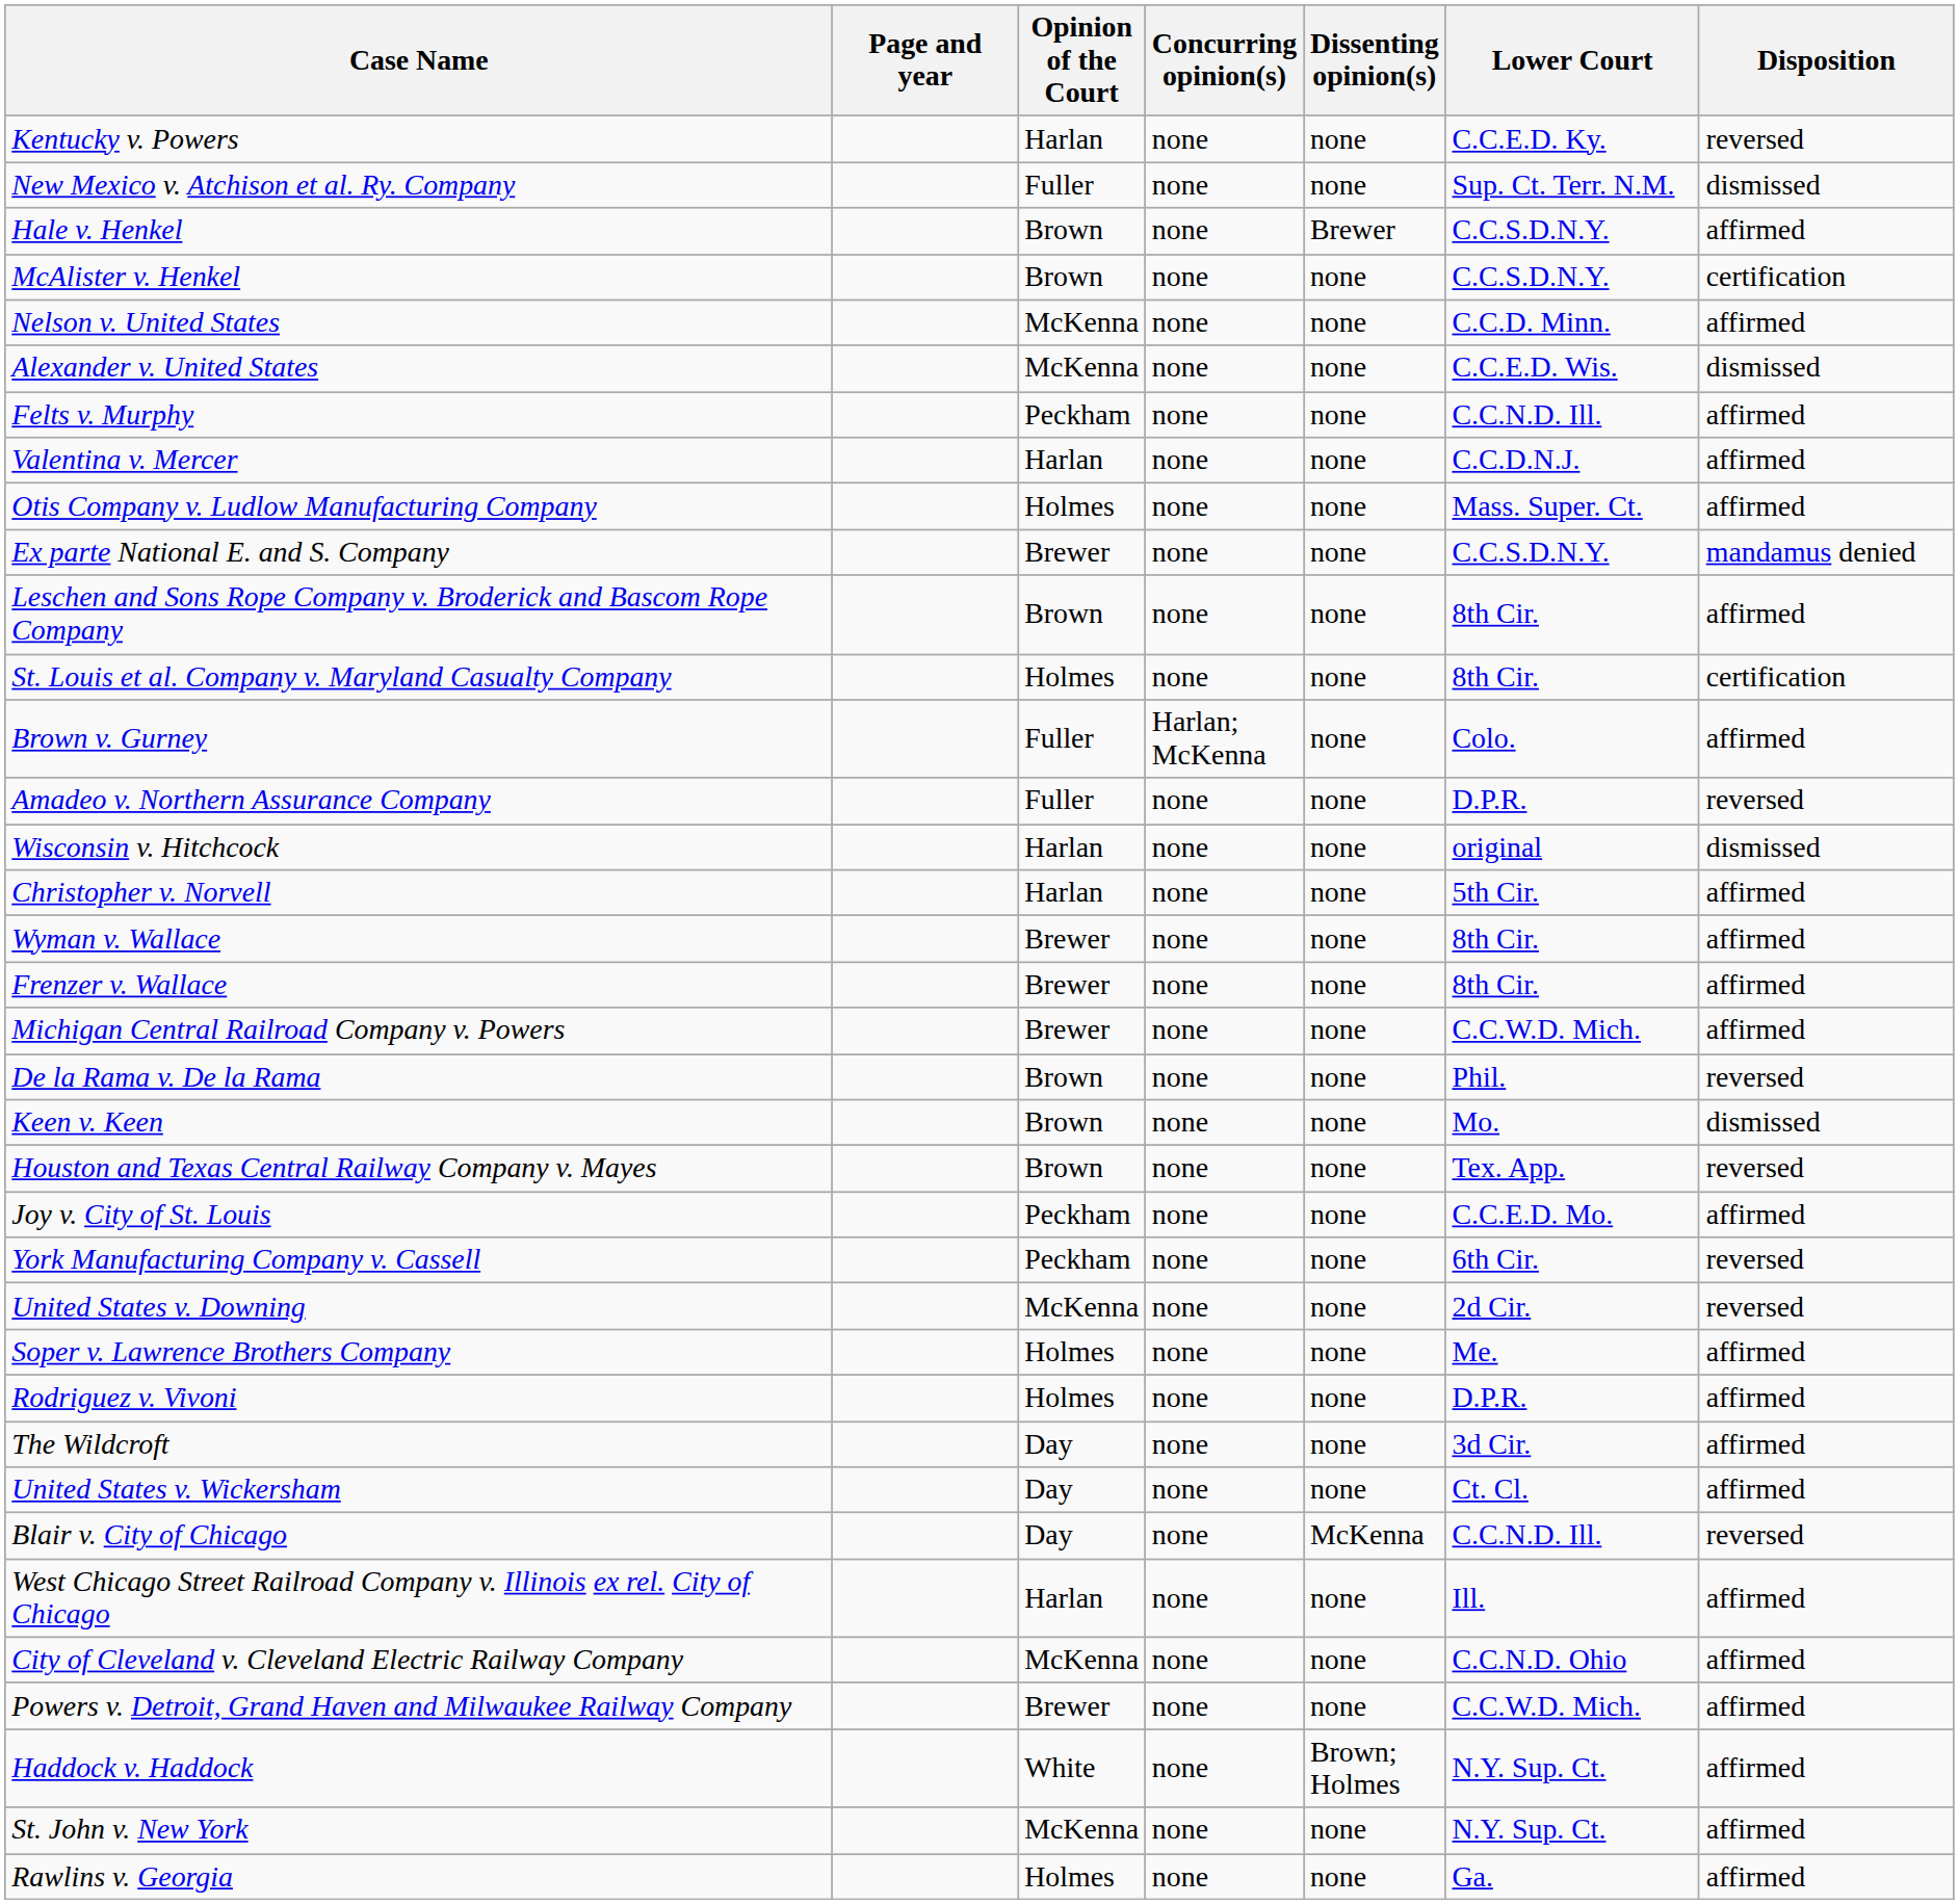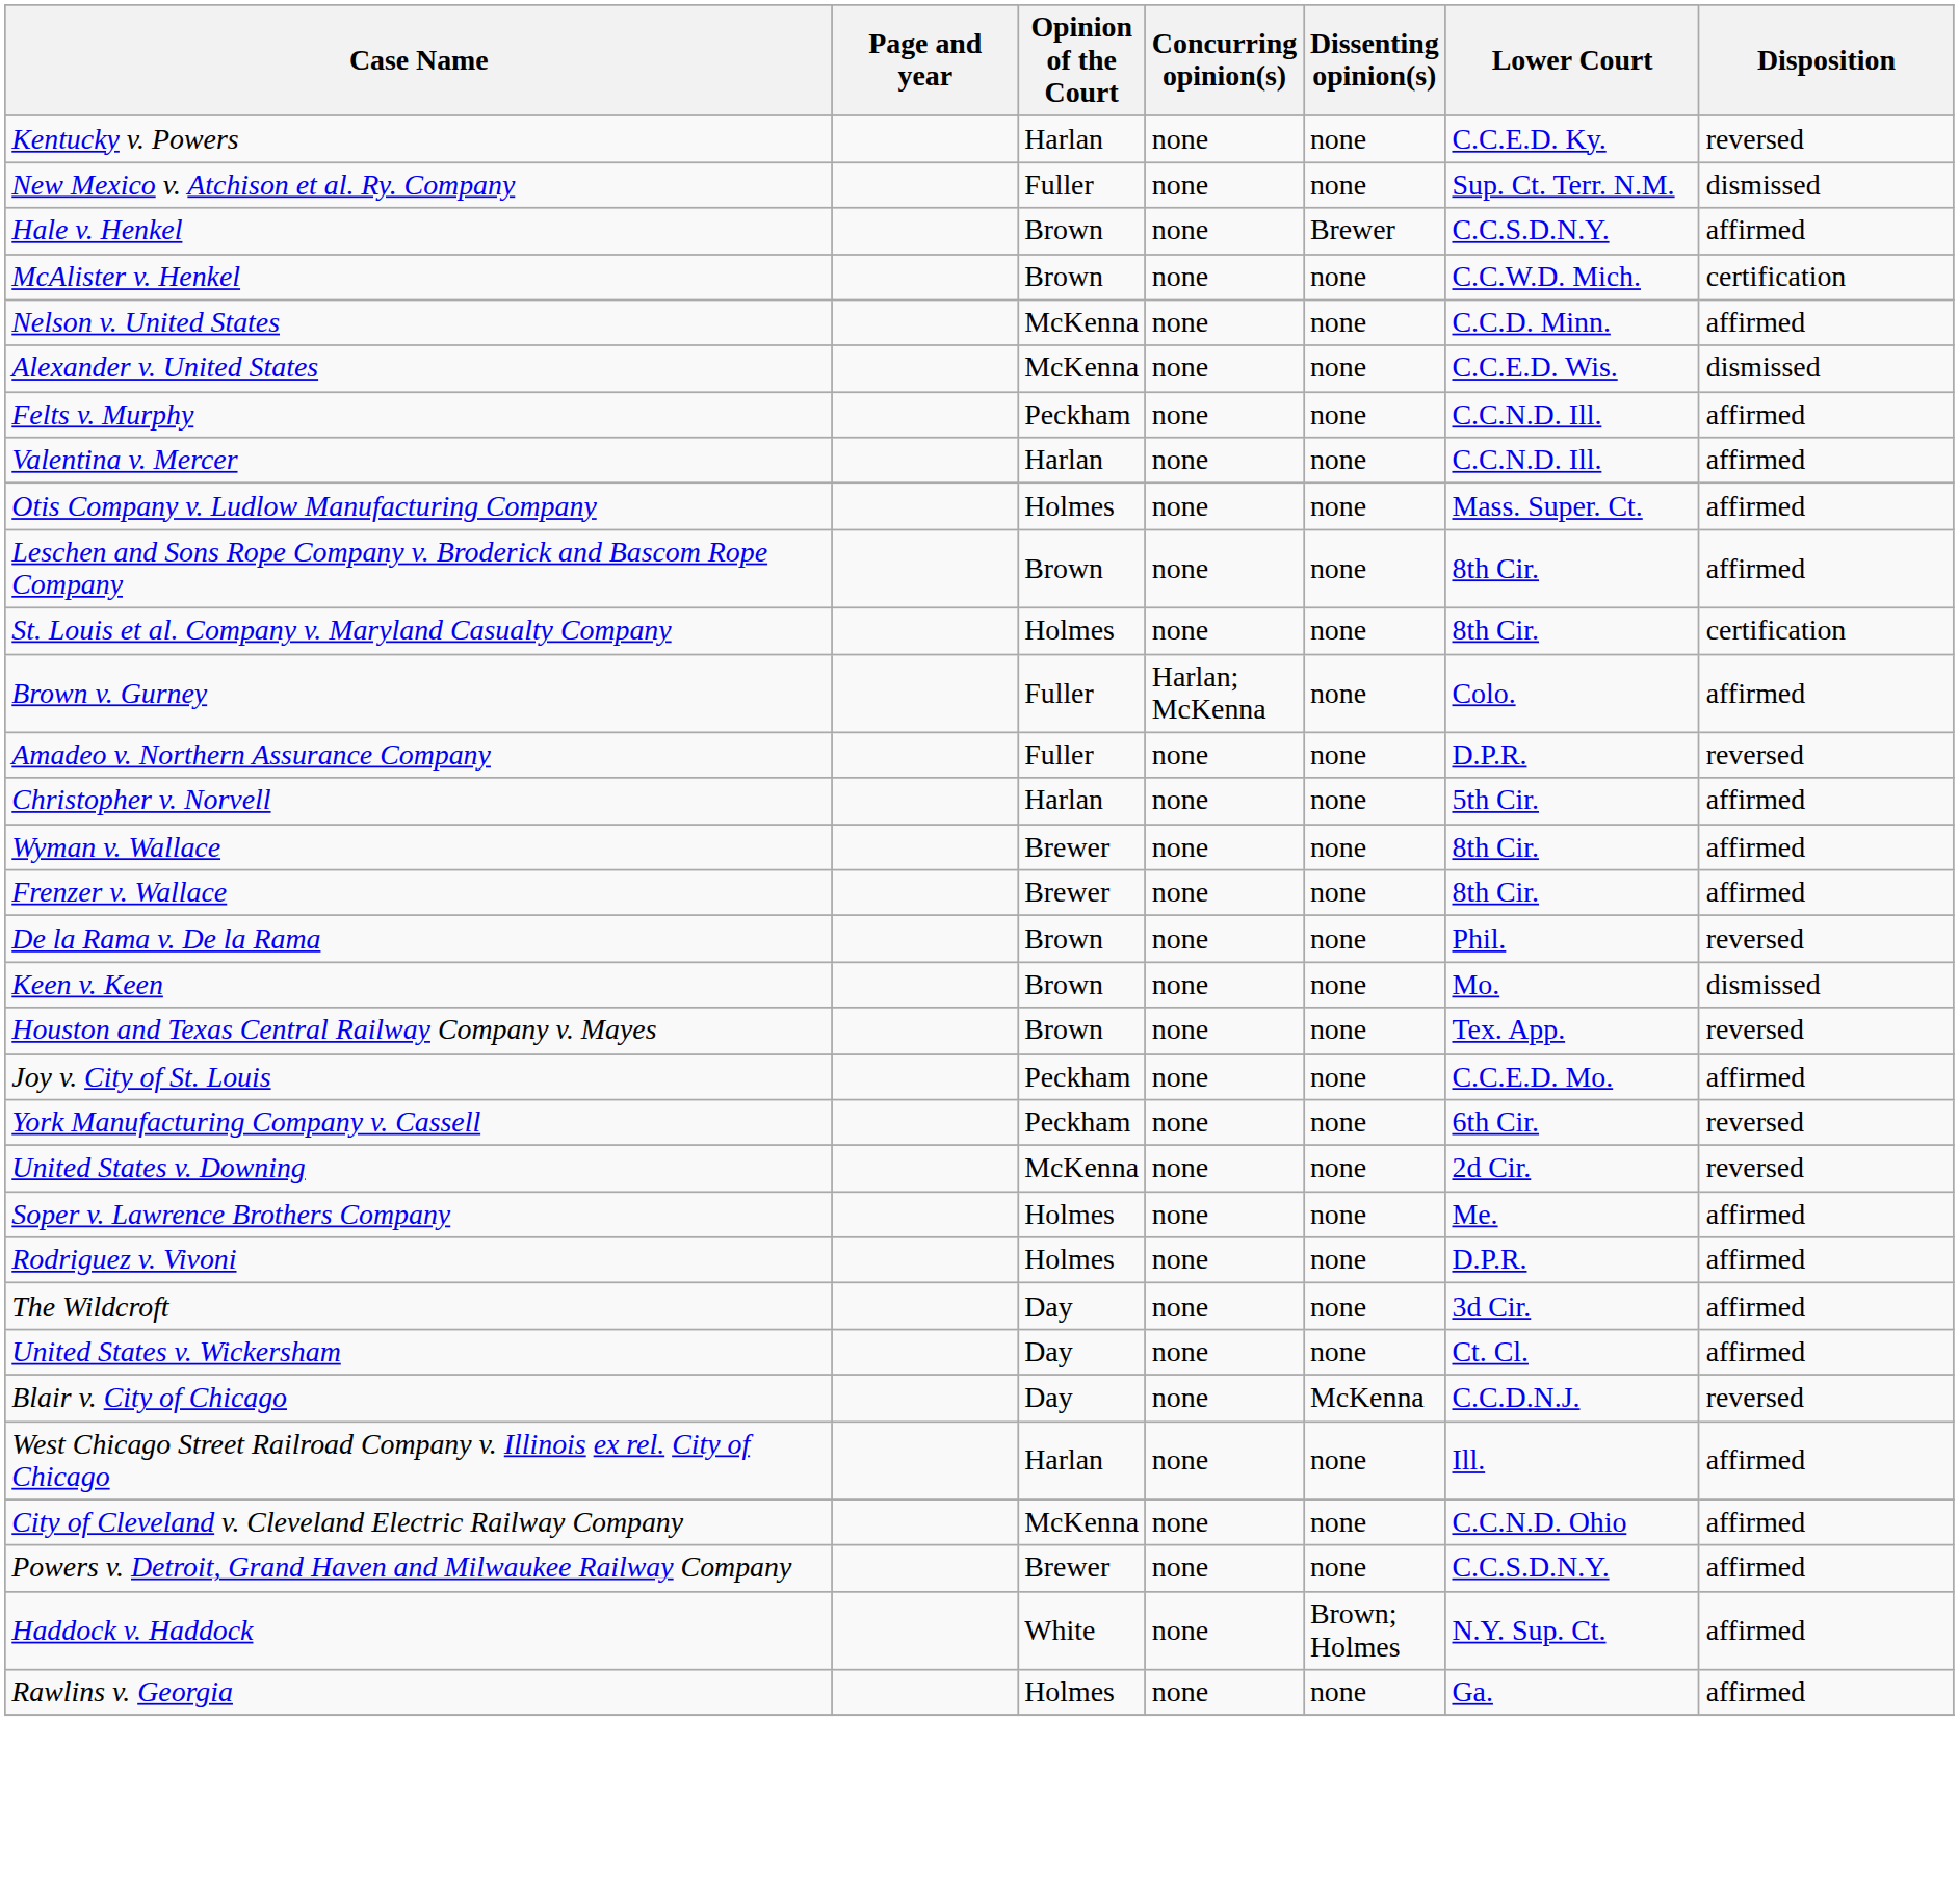McAlister v. Henkel | Lower Court: C.C.S.D.N.Y. -> C.C.W.D. Mich.
Valentina v. Mercer | Lower Court: C.C.D.N.J. -> C.C.N.D. Ill.
- row: Ex parte National E. and S. Company | Brewer | none | none | C.C.S.D.N.Y. | mandamus denied
- row: Wisconsin v. Hitchcock | Harlan | none | none | original | dismissed
- row: Michigan Central Railroad Company v. Powers | Brewer | none | none | C.C.W.D. Mich. | affirmed
Blair v. City of Chicago | Lower Court: C.C.N.D. Ill. -> C.C.D.N.J.
Powers v. Detroit, Grand Haven and Milwaukee Railway Company | Lower Court: C.C.W.D. Mich. -> C.C.S.D.N.Y.
- row: St. John v. New York | McKenna | none | none | N.Y. Sup. Ct. | affirmed
